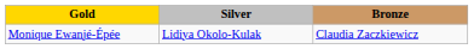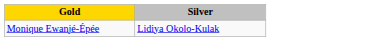- column: Bronze | Claudia Zaczkiewicz
